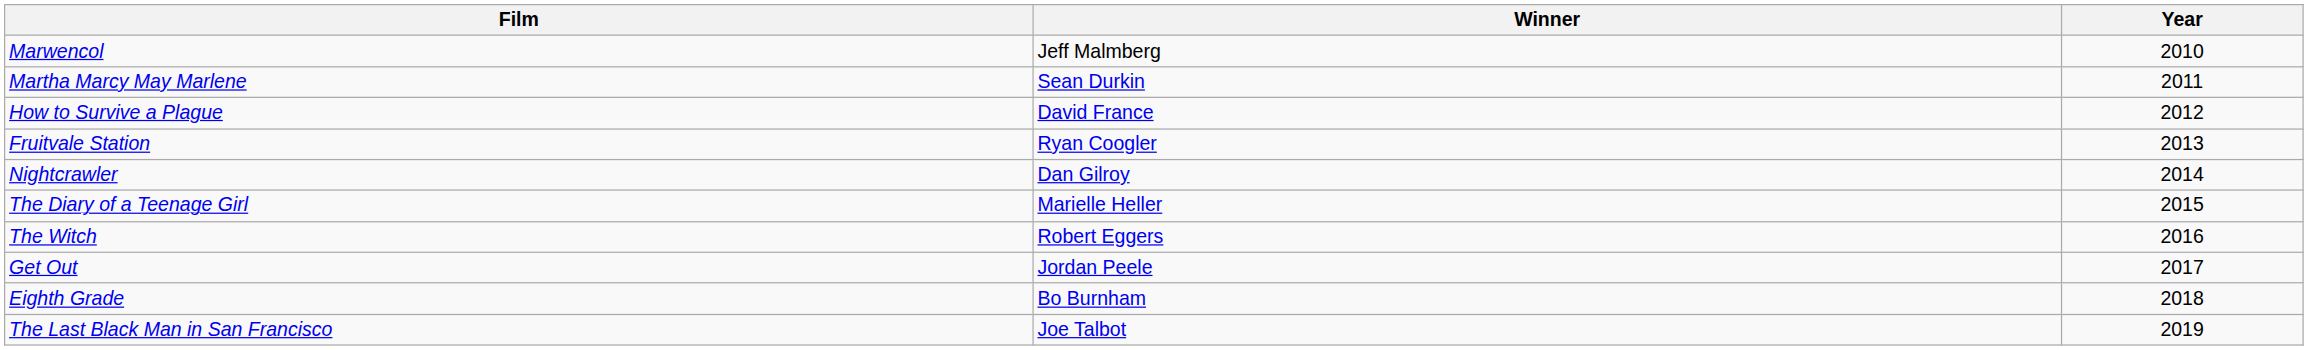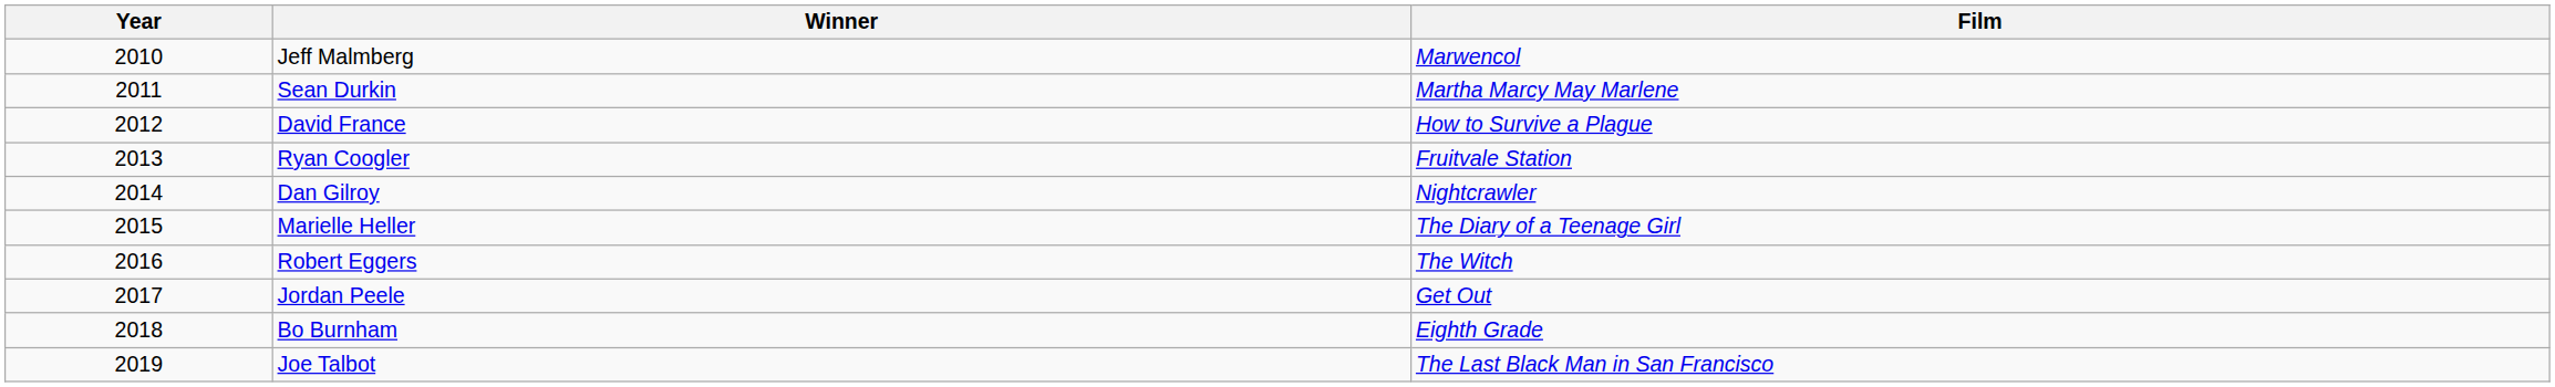columns swapped: Year <-> Film
